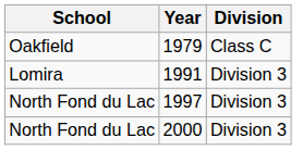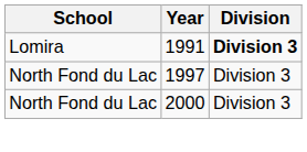- row: Oakfield | 1979 | Class C
1991 | Division: normal -> bold
